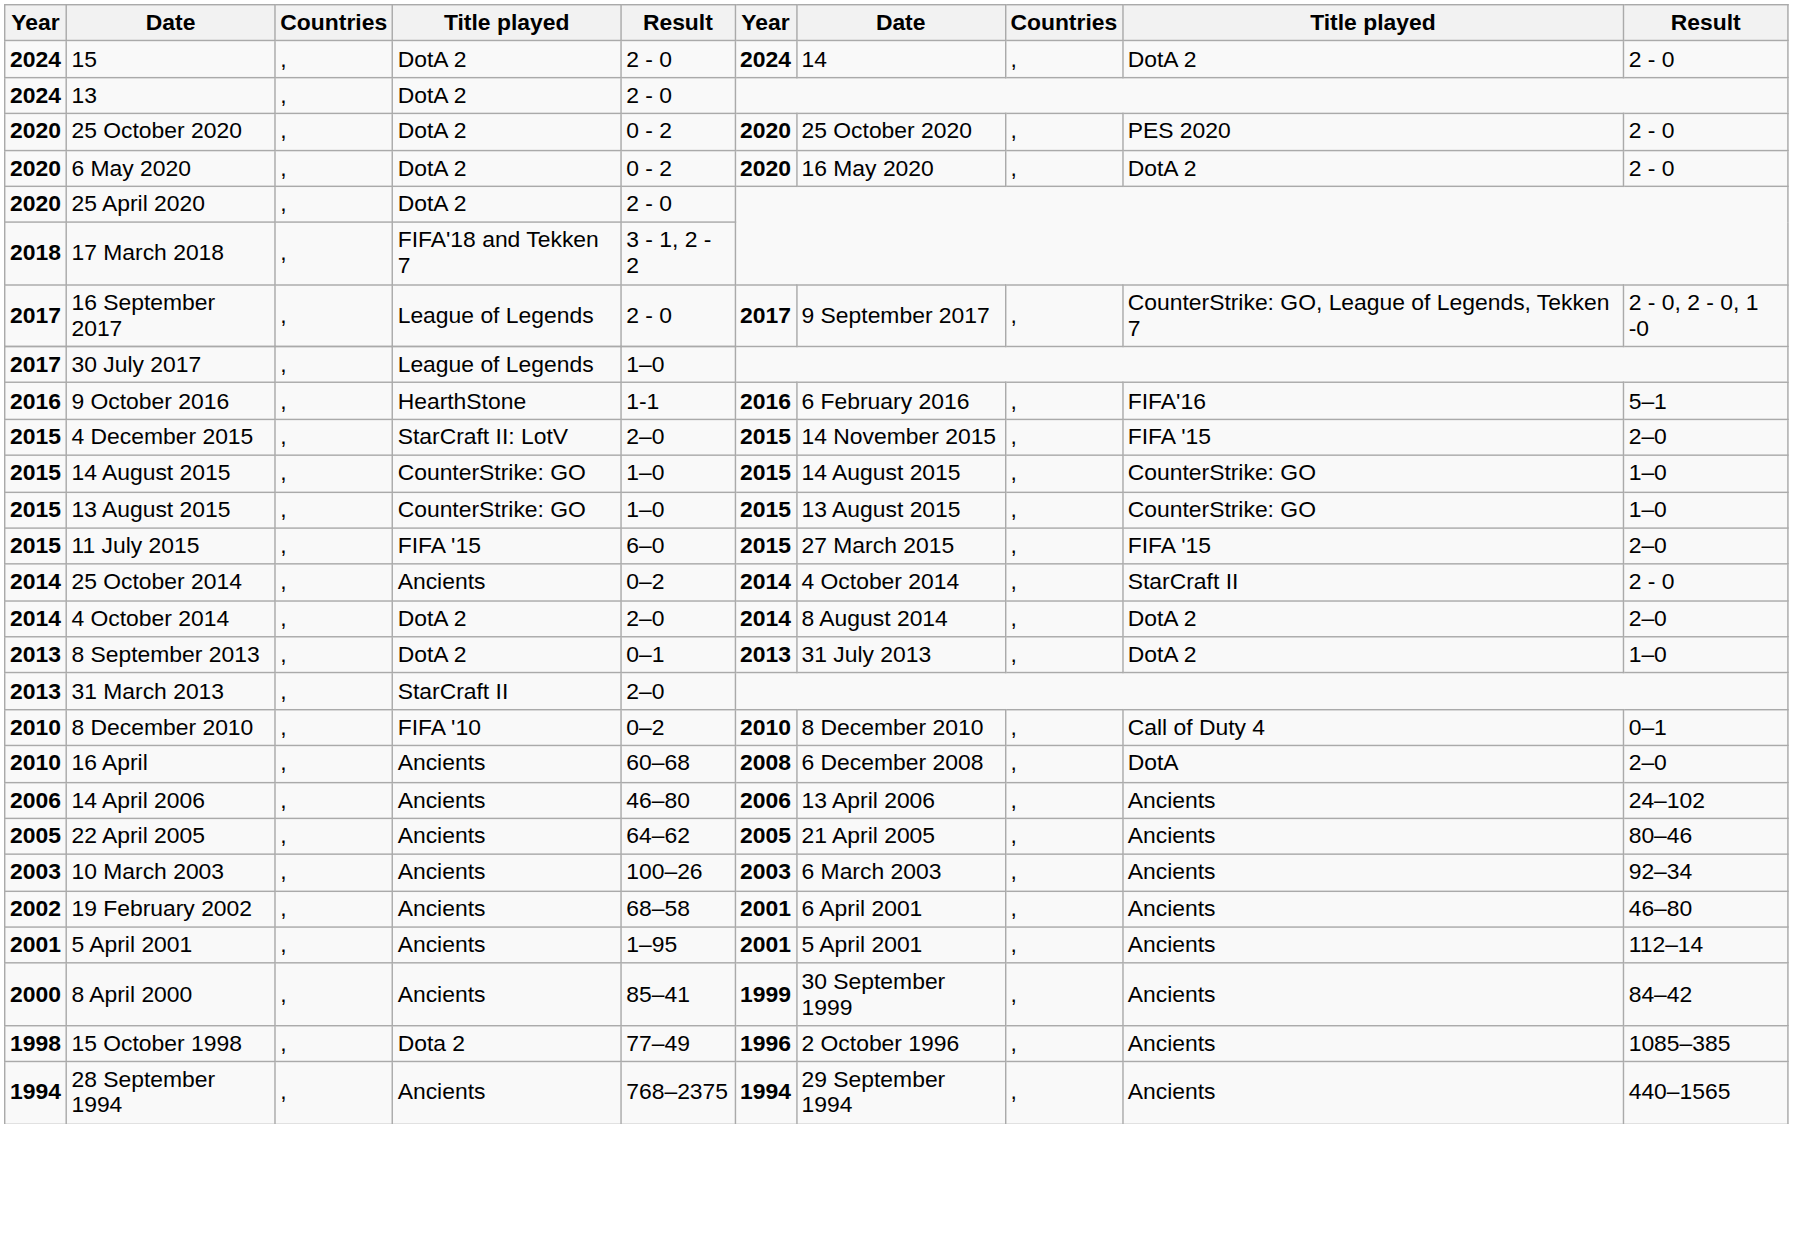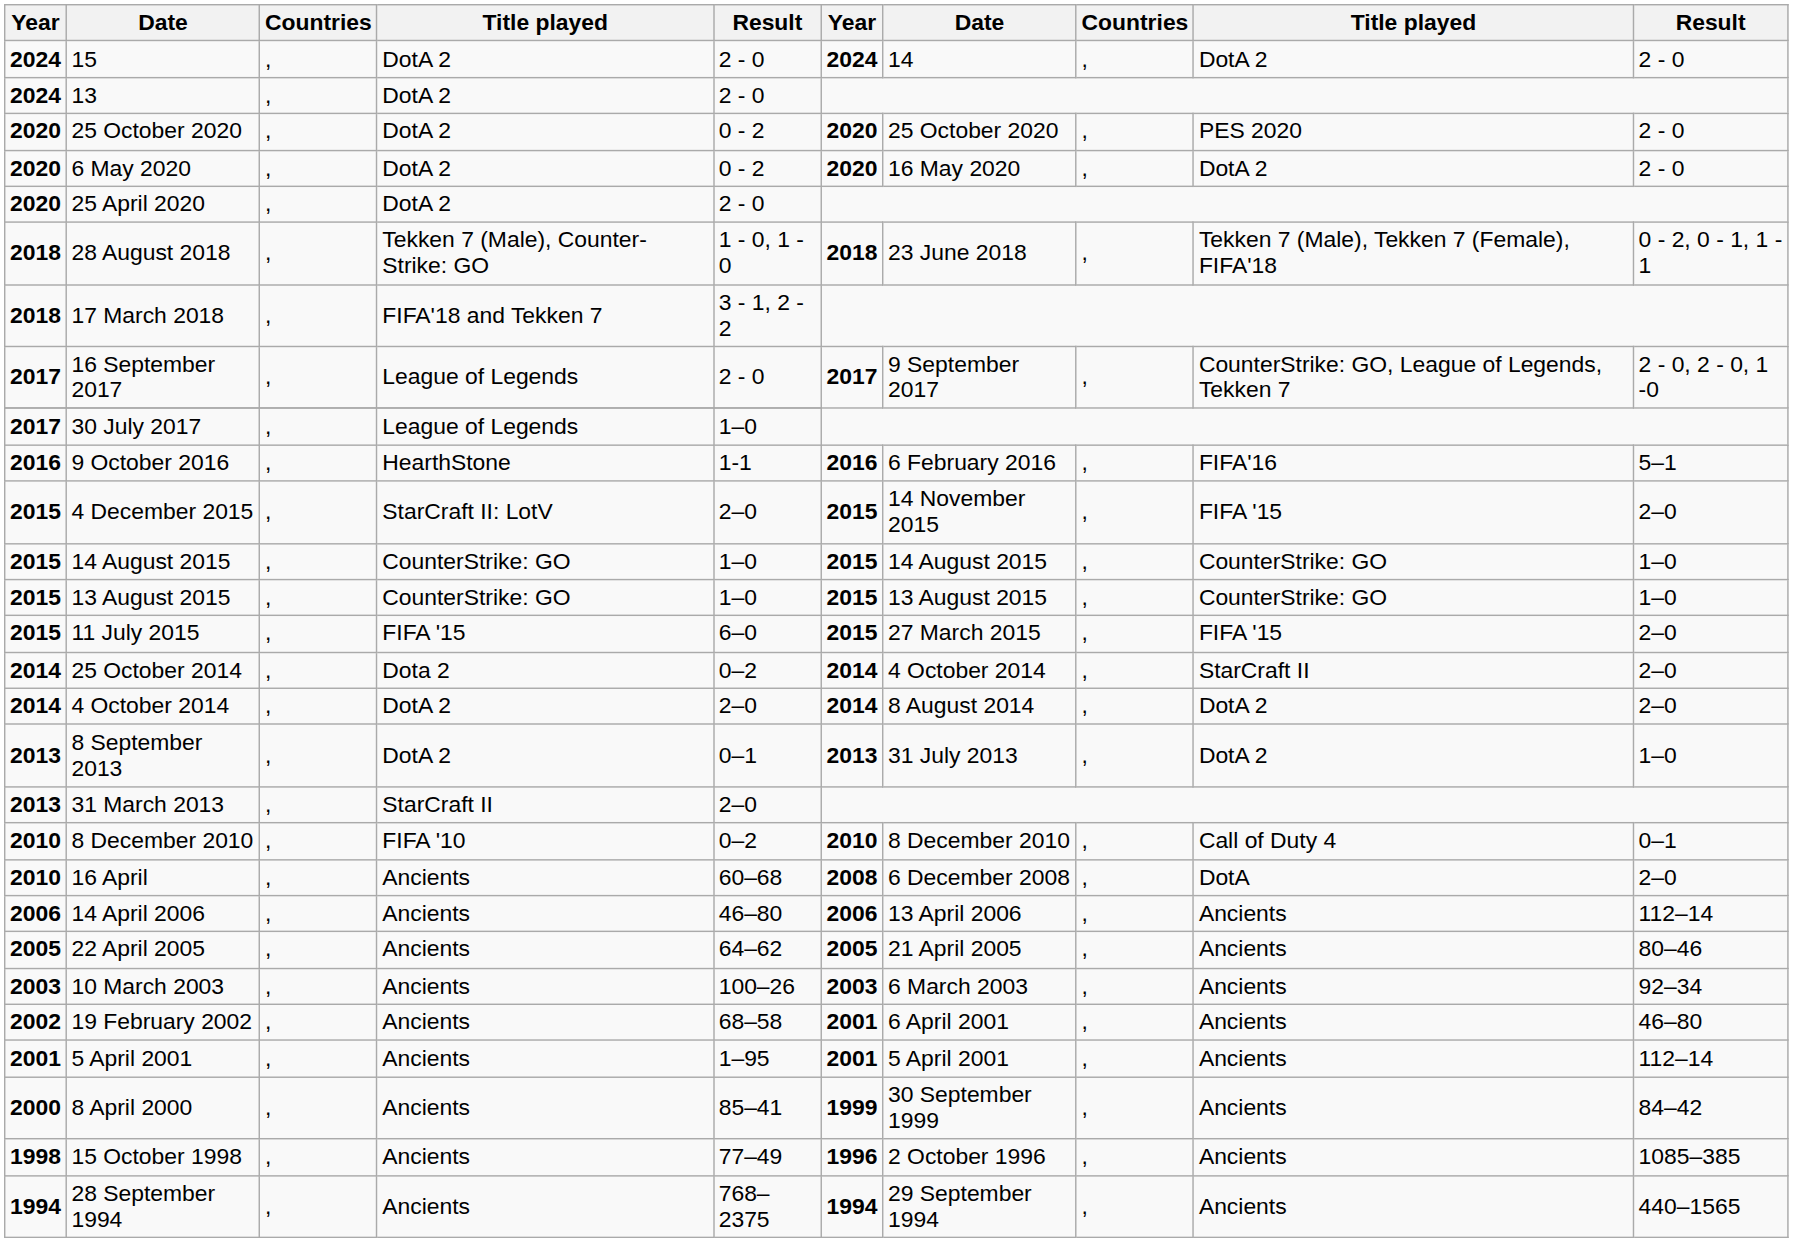+ row: 2018 | 28 August 2018 | , | Tekken 7 (Male), Counter-Strike: GO | 1 - 0, 1 - 0 | 2018 | 23 June 2018 | , | Tekken 7 (Male), Tekken 7 (Female), FIFA'18 | 0 - 2, 0 - 1, 1 - 1
25 October 2014 | column 4: Ancients -> Dota 2
25 October 2014 | column 10: 2 - 0 -> 2–0
14 April 2006 | column 10: 24–102 -> 112–14
15 October 1998 | column 4: Dota 2 -> Ancients
